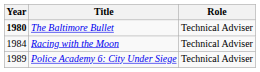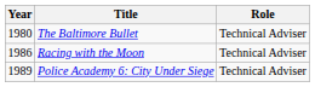The Baltimore Bullet | Year: bold -> normal
Racing with the Moon | Year: 1984 -> 1986
